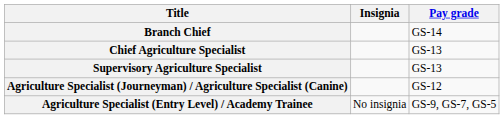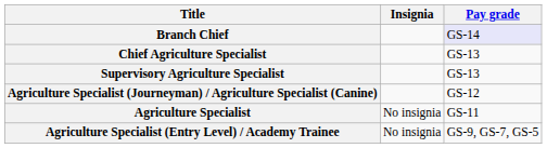Branch Chief | Pay grade: no background -> lavender background
+ row: Agriculture Specialist | No insignia | GS-11
